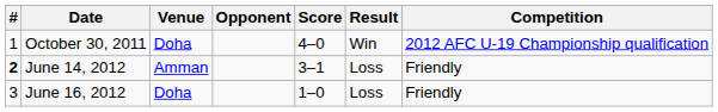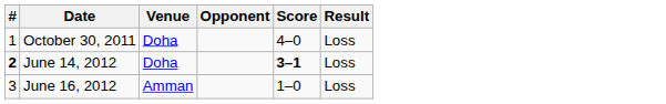- column: Competition | 2012 AFC U-19 Championship qualification | Friendly | Friendly
October 30, 2011 | Result: Win -> Loss
June 14, 2012 | Venue: Amman -> Doha
June 14, 2012 | Score: normal -> bold
June 16, 2012 | Venue: Doha -> Amman
